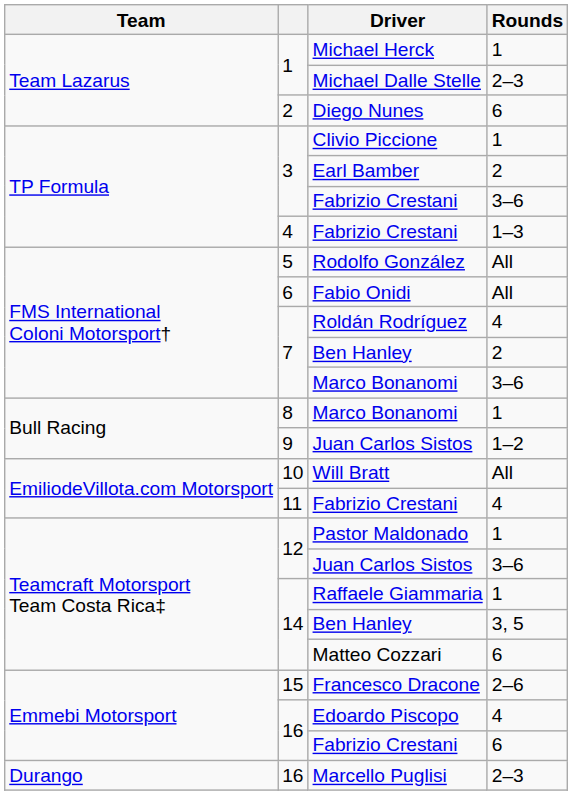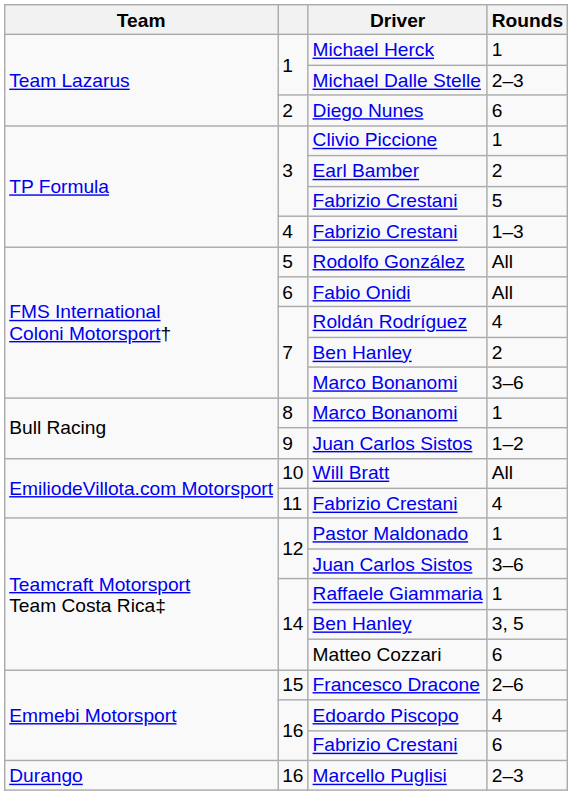3 / Fabrizio Crestani | Rounds: 3–6 -> 5
